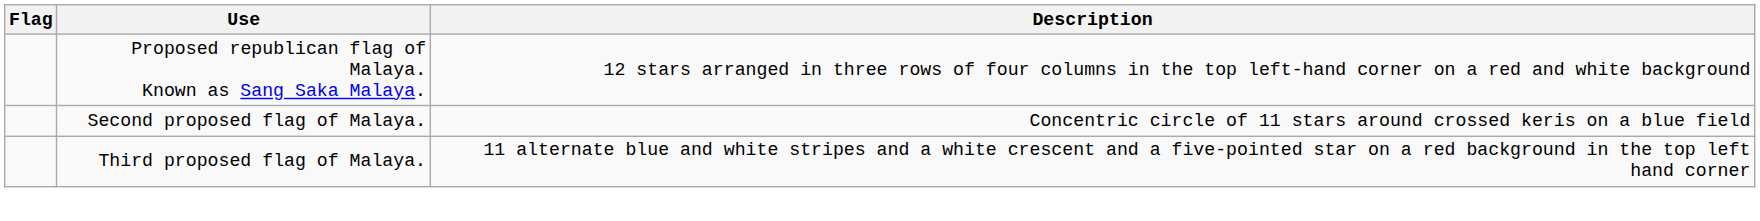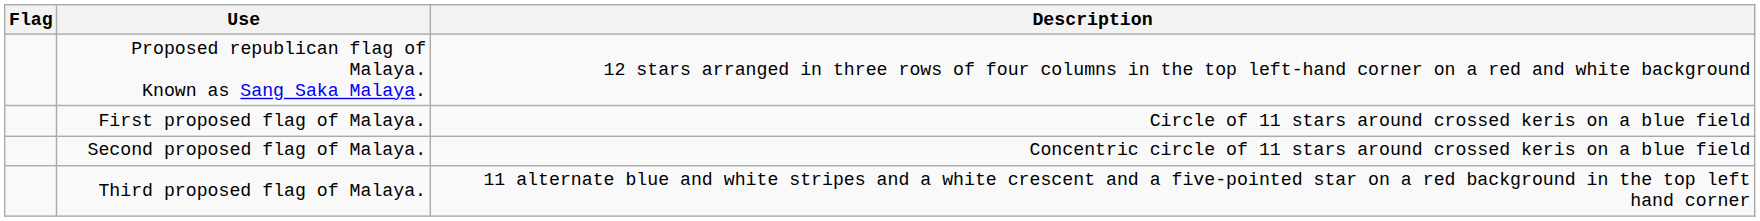+ row: First proposed flag of Malaya. | Circle of 11 stars around crossed keris on a blue field
